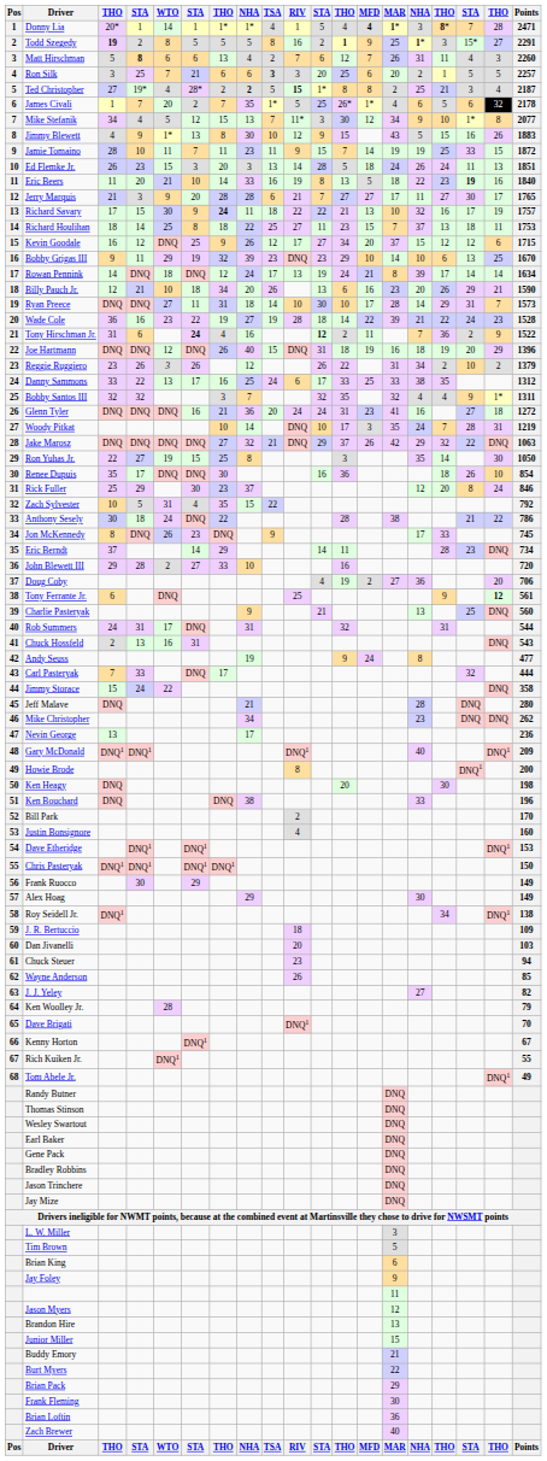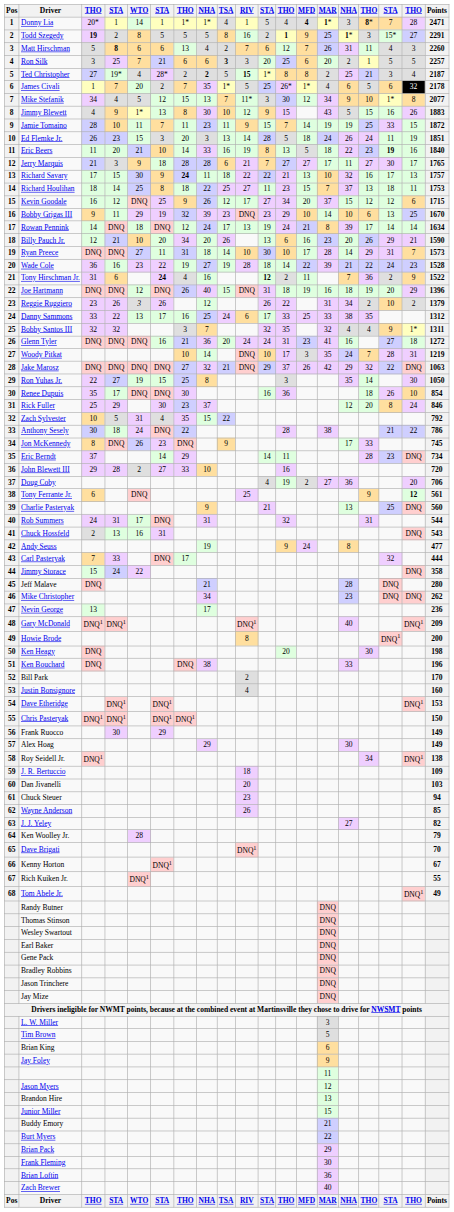Ed Flemke Jr. | column 18: 13 -> 19
Jerry Marquis | column 6: 20 -> 18
Richard Savary | column 18: 19 -> 13
Billy Pauch Jr. | column 6: 18 -> 20
